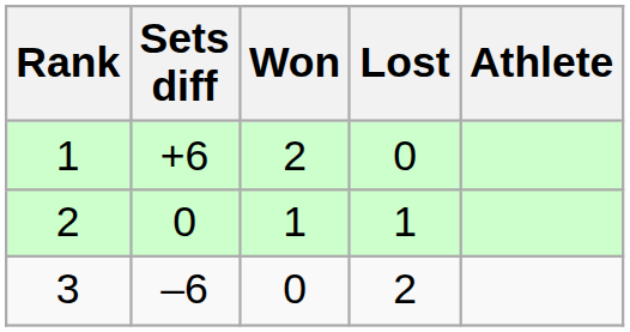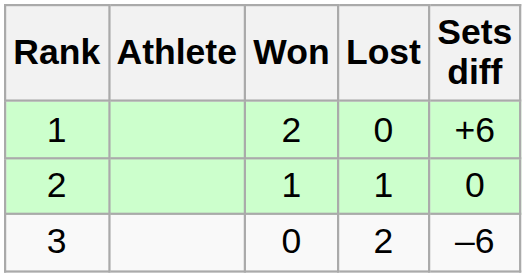columns swapped: Athlete <-> Sets diff
